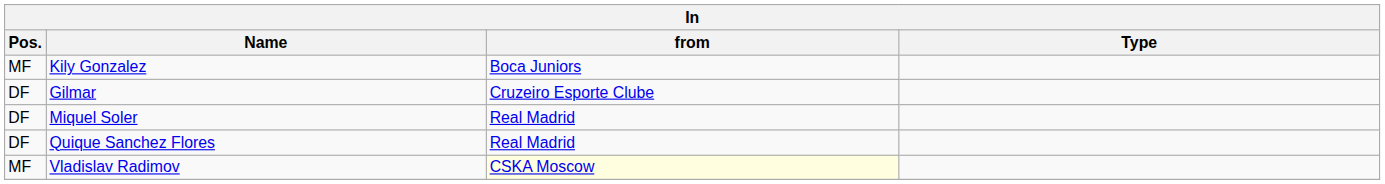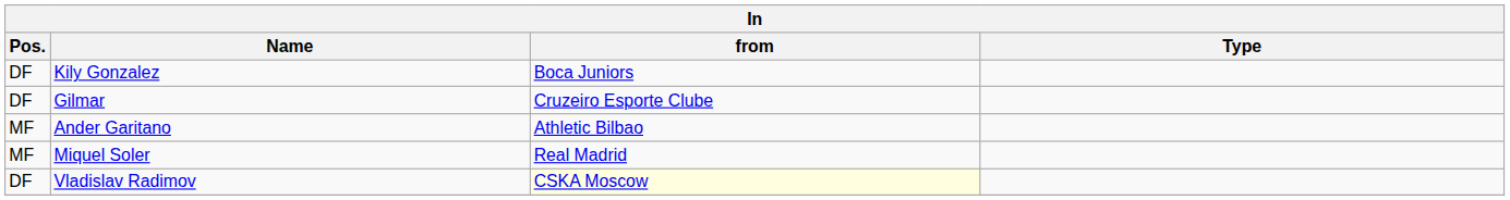Kily Gonzalez | Pos.: MF -> DF
+ row: MF | Ander Garitano | Athletic Bilbao
Miquel Soler | Pos.: DF -> MF
- row: DF | Quique Sanchez Flores | Real Madrid
Vladislav Radimov | Pos.: MF -> DF
